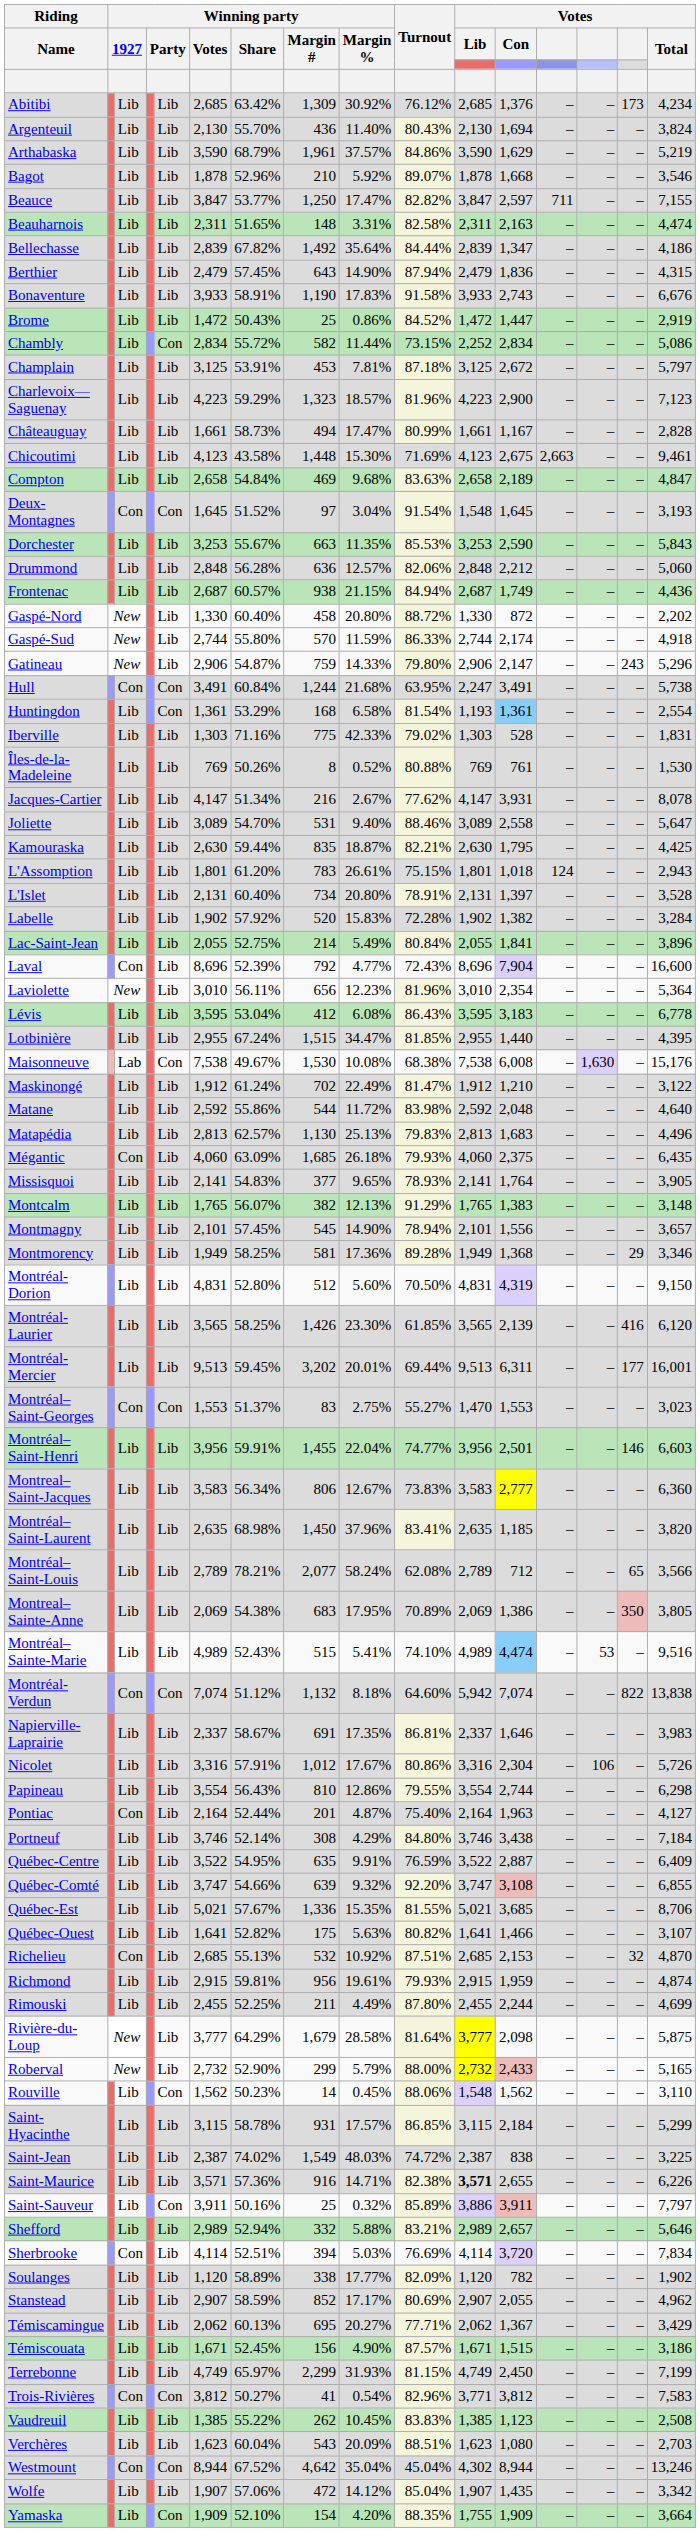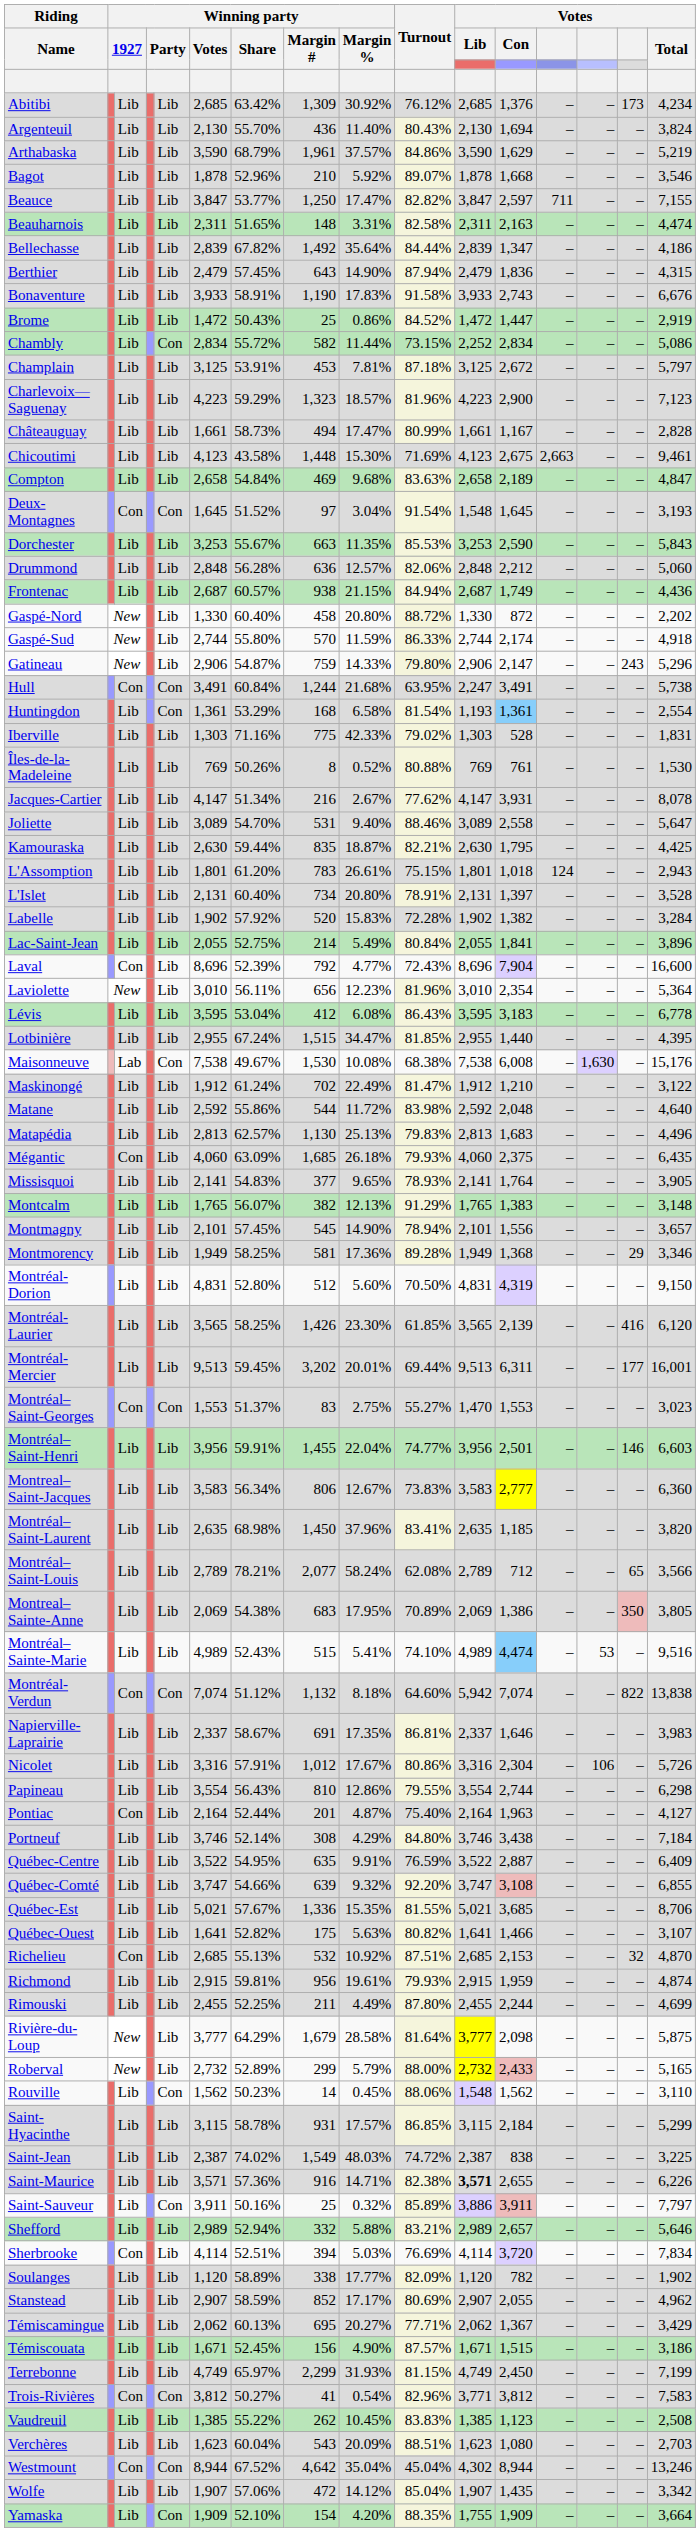Roberval | Winning party / Share: 52.90% -> 52.89%
